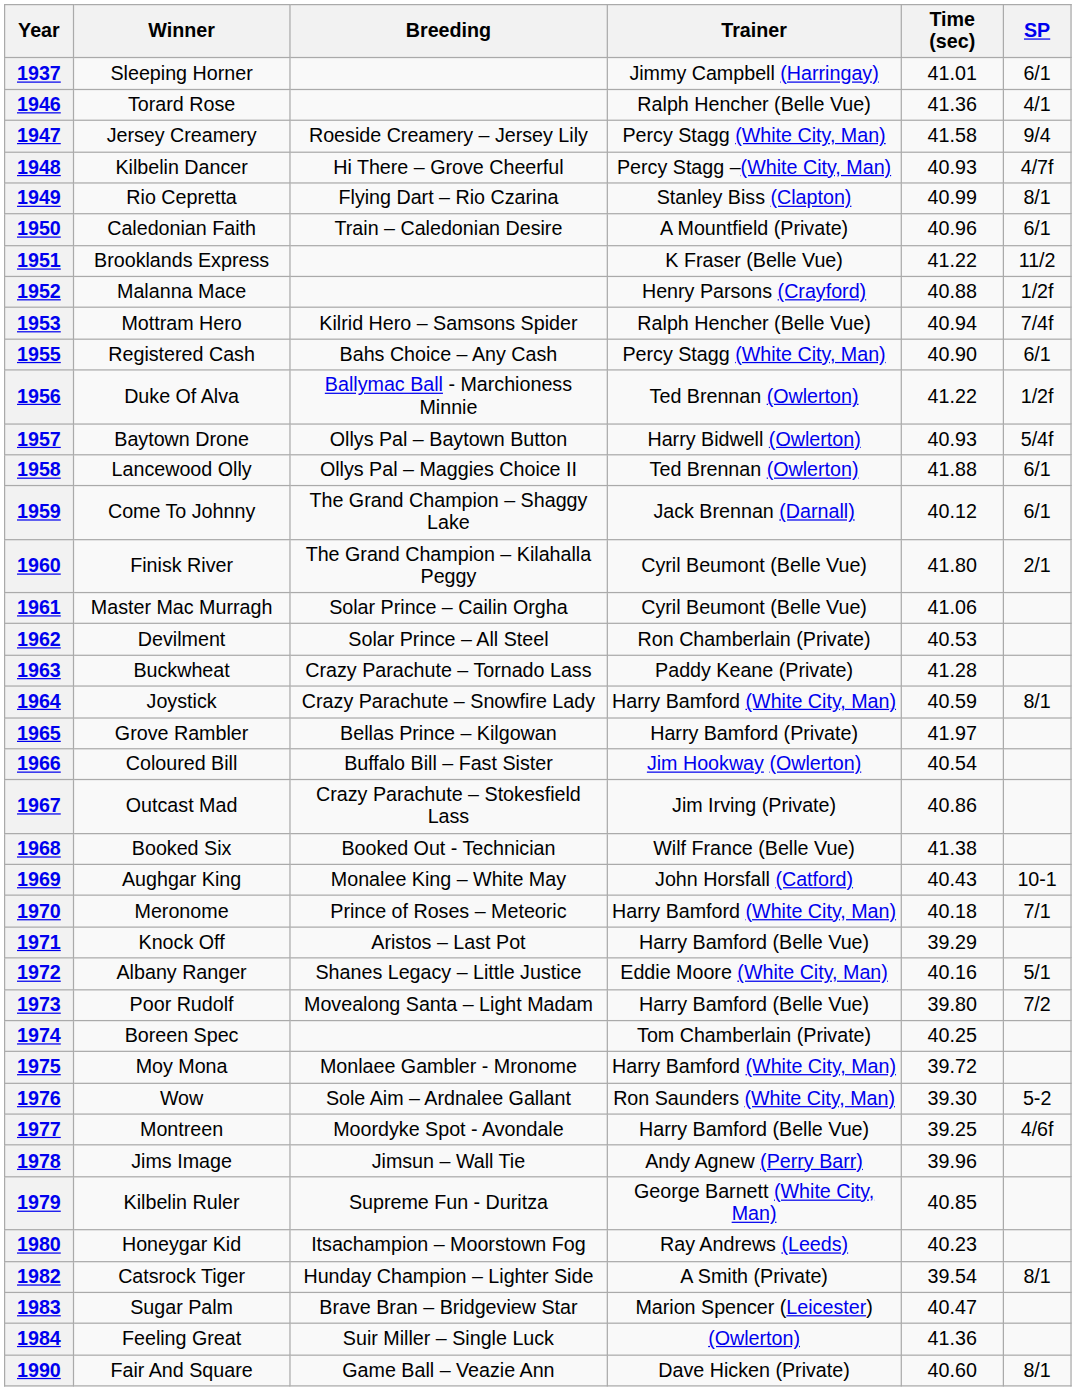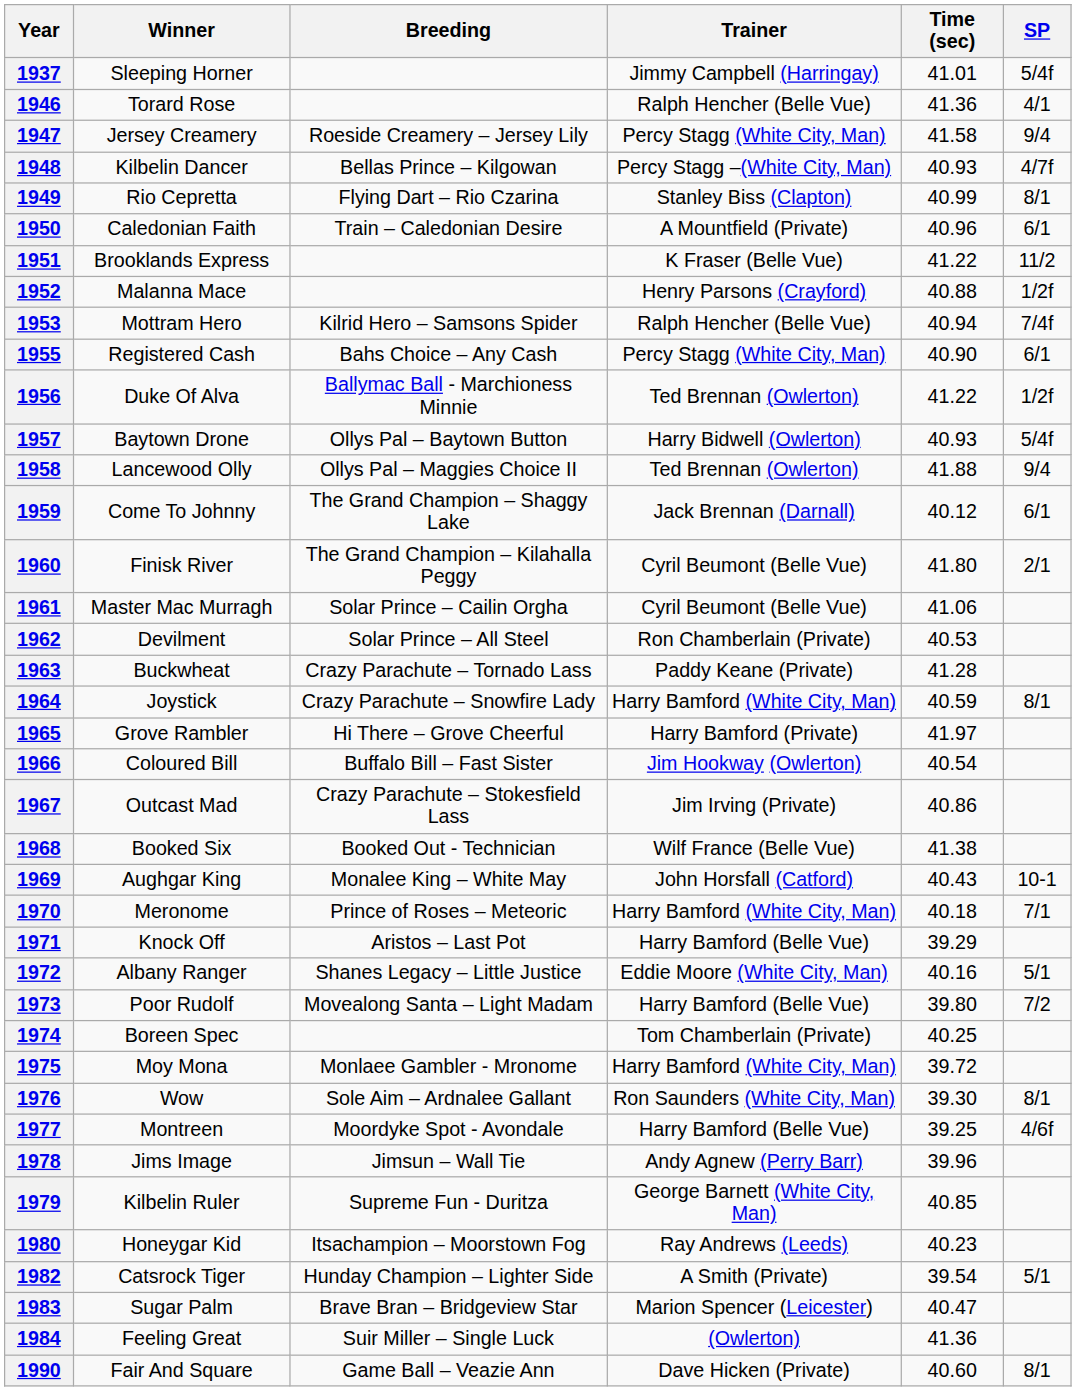1937 | SP: 6/1 -> 5/4f
1948 | Breeding: Hi There – Grove Cheerful -> Bellas Prince – Kilgowan
1958 | SP: 6/1 -> 9/4
1965 | Breeding: Bellas Prince – Kilgowan -> Hi There – Grove Cheerful
1976 | SP: 5-2 -> 8/1
1982 | SP: 8/1 -> 5/1
